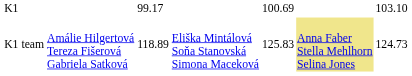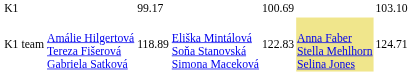K1 team | column 5: 125.83 -> 122.83
K1 team | column 7: 124.73 -> 124.71
